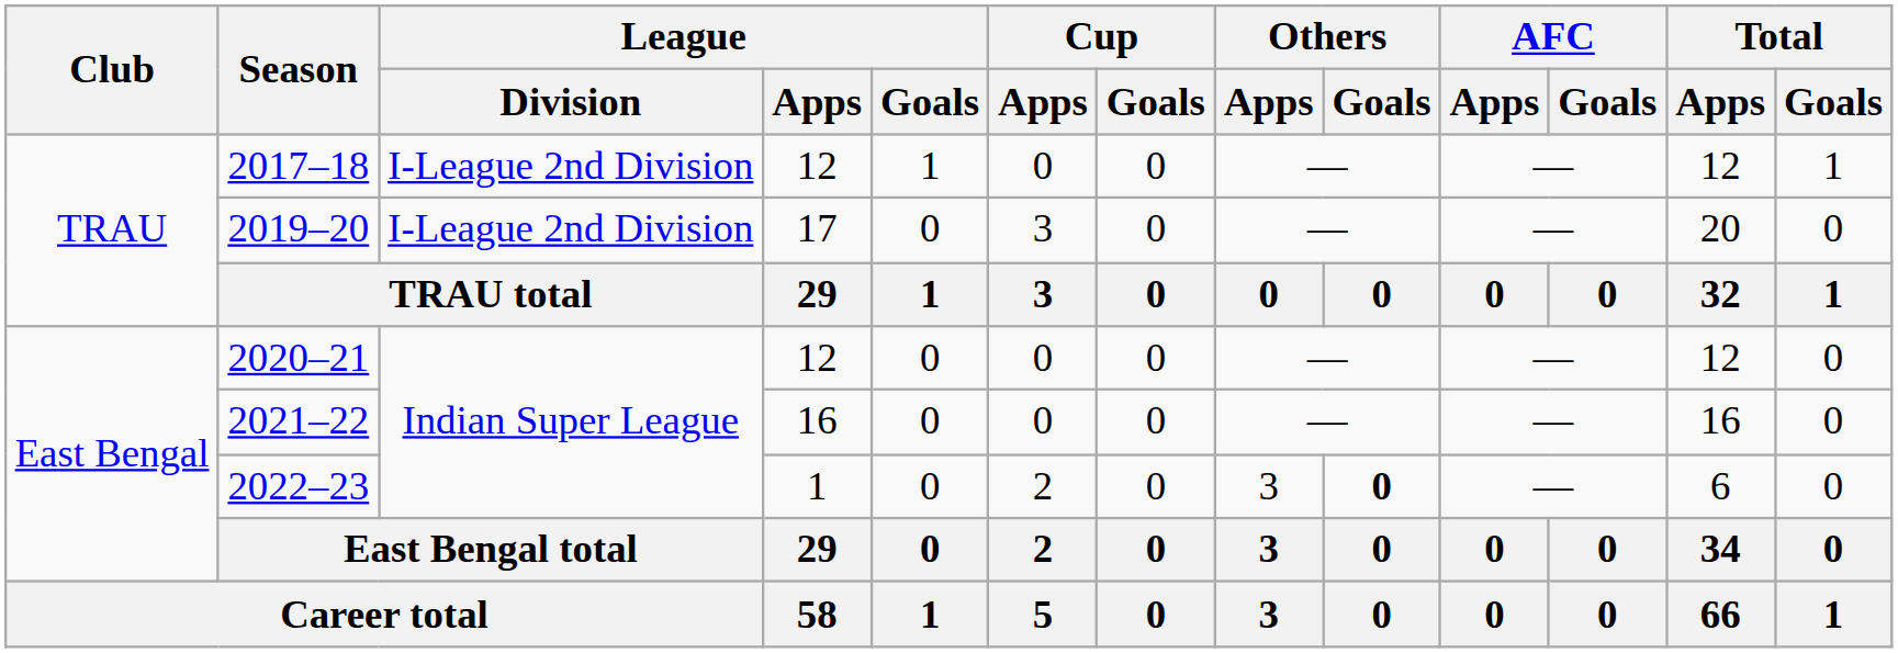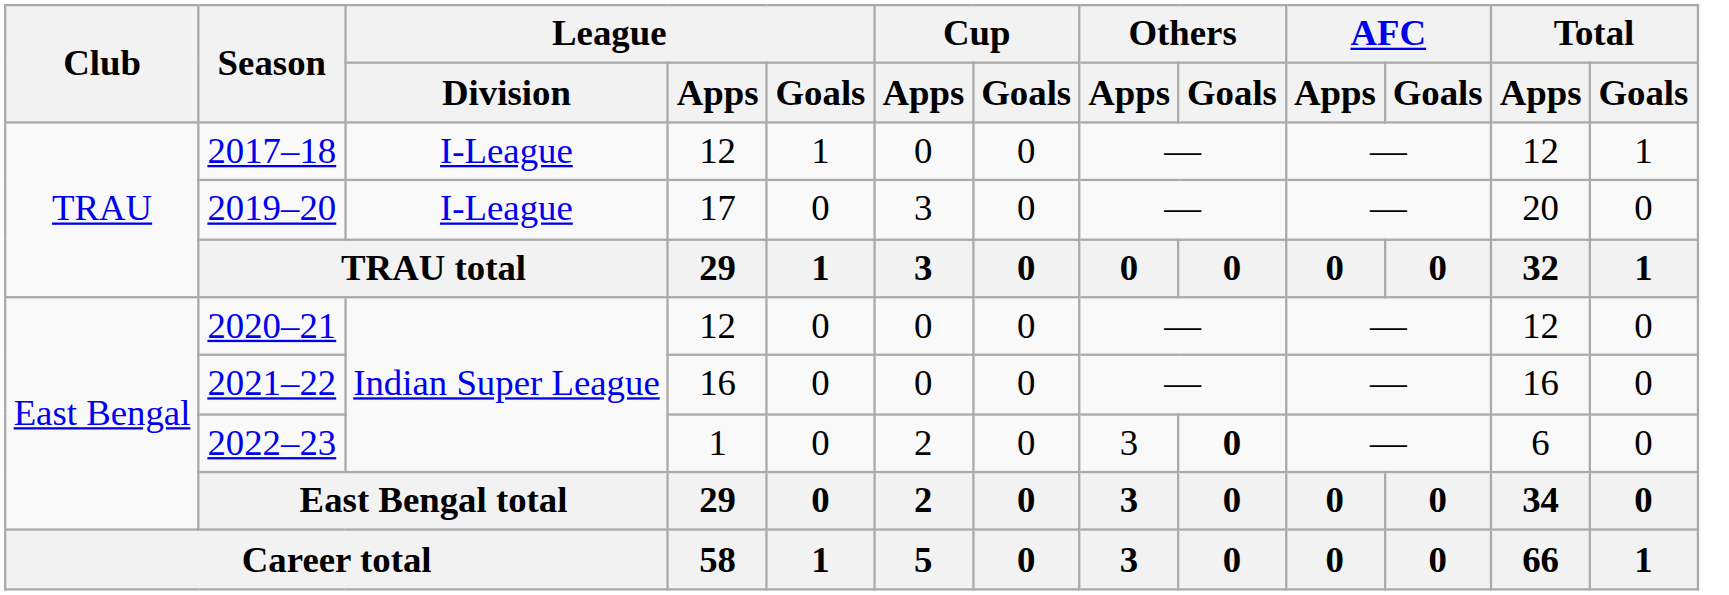2017–18 | League / Division: I-League 2nd Division -> I-League
2019–20 | League / Division: I-League 2nd Division -> I-League
